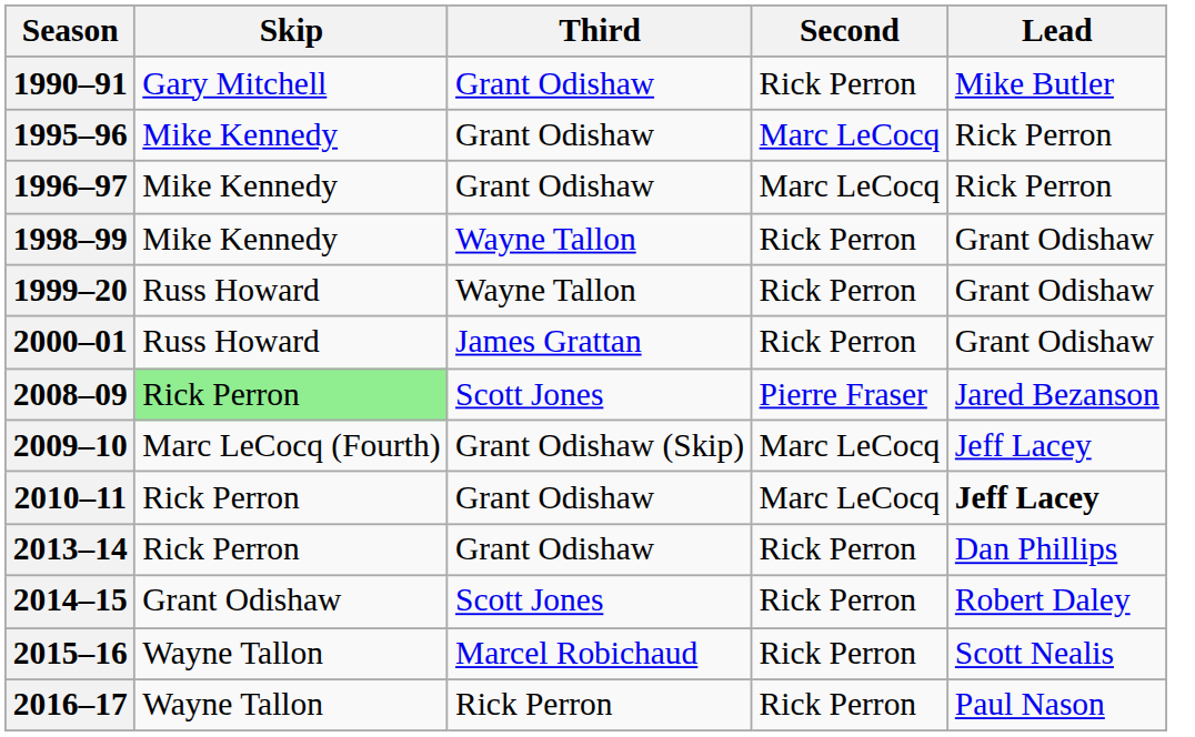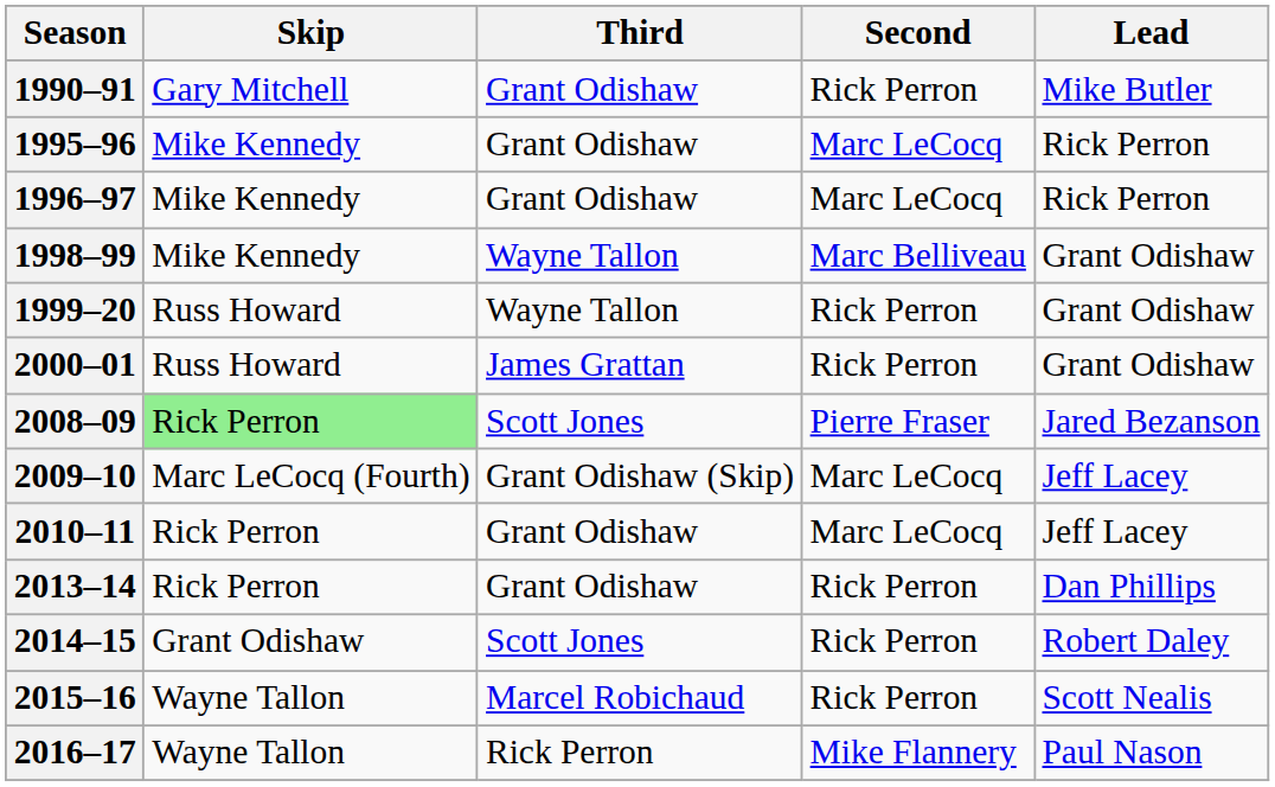1998–99 | Second: Rick Perron -> Marc Belliveau
2010–11 | Lead: bold -> normal
2016–17 | Second: Rick Perron -> Mike Flannery
